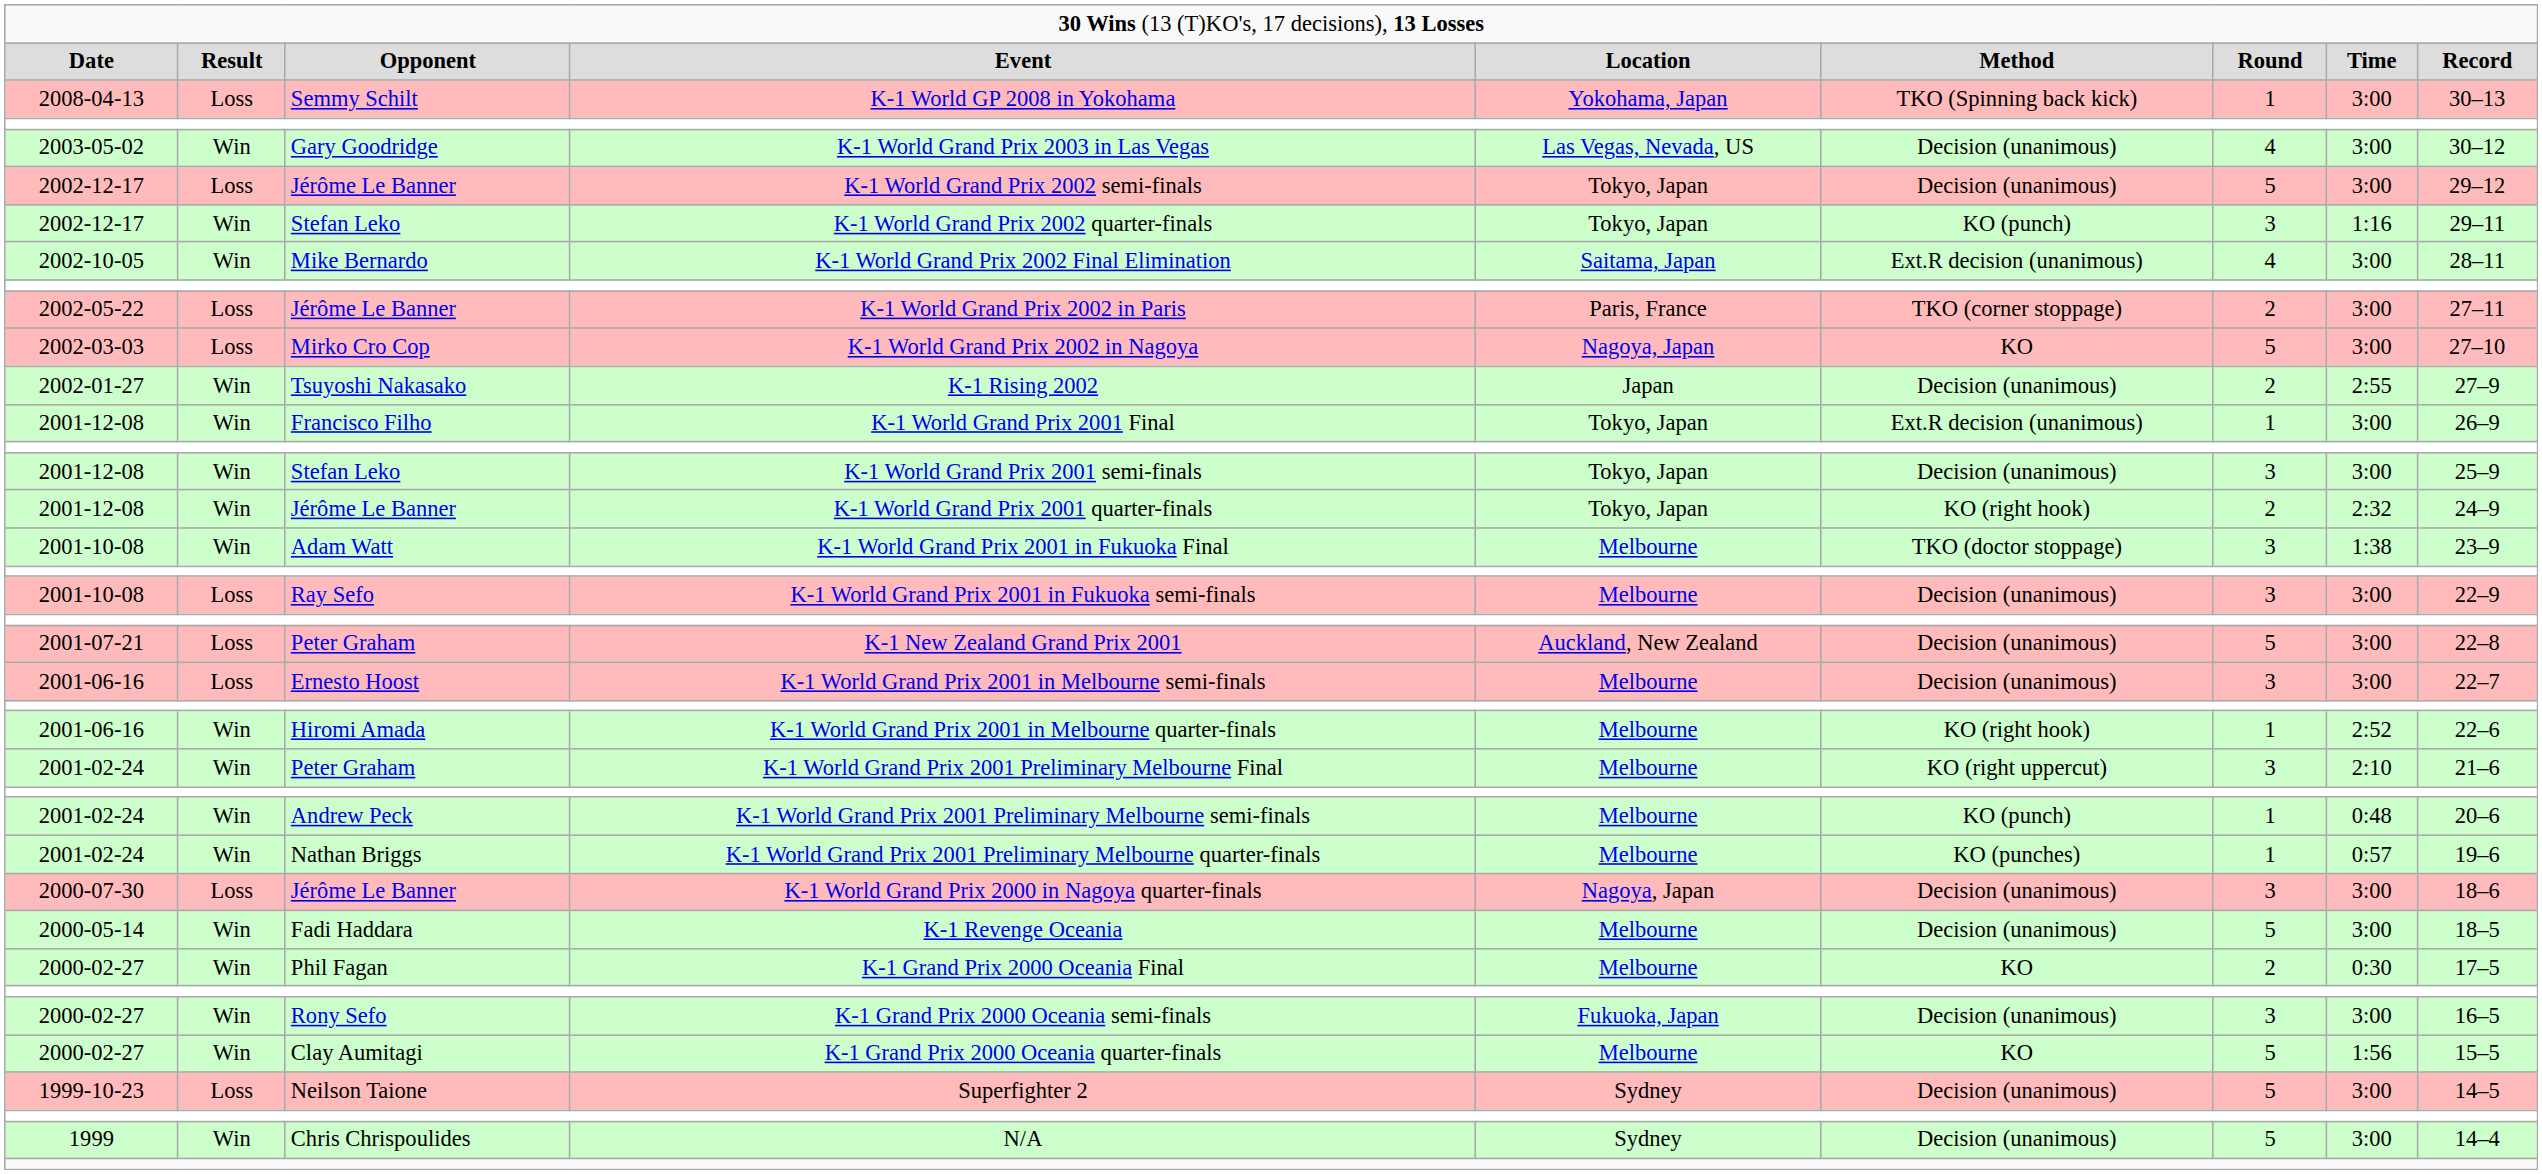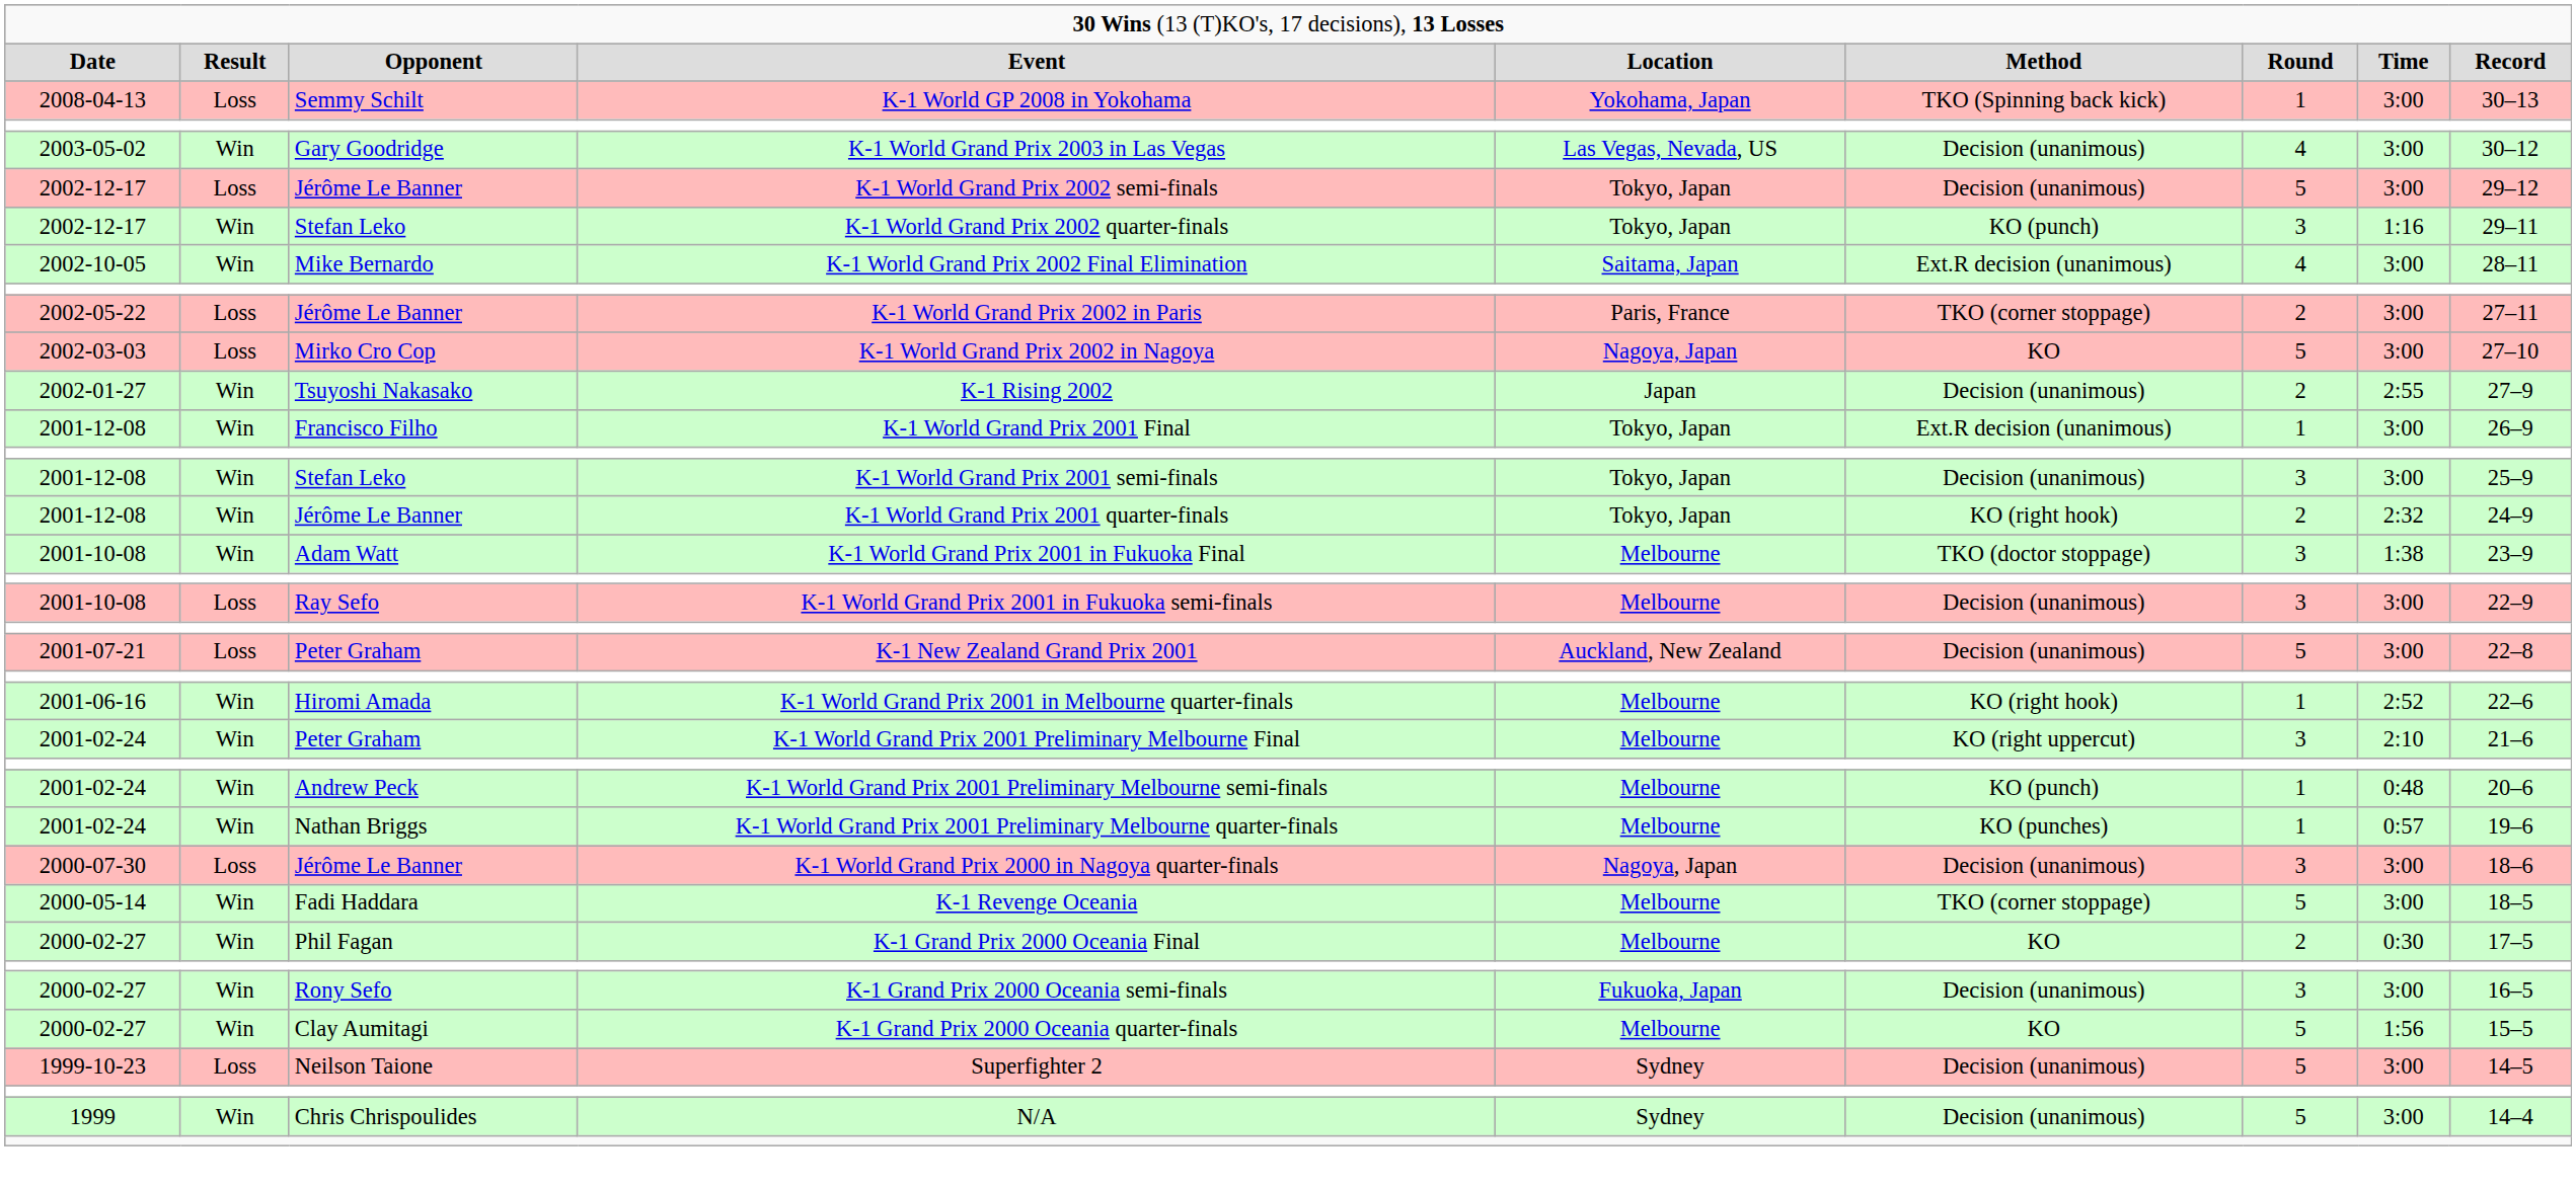- row: 2001-06-16 | Loss | Ernesto Hoost | K-1 World Grand Prix 2001 in Melbourne semi-finals | Melbourne | Decision (unanimous) | 3 | 3:00 | 22–7
K-1 Revenge Oceania | column 6: Decision (unanimous) -> TKO (corner stoppage)
